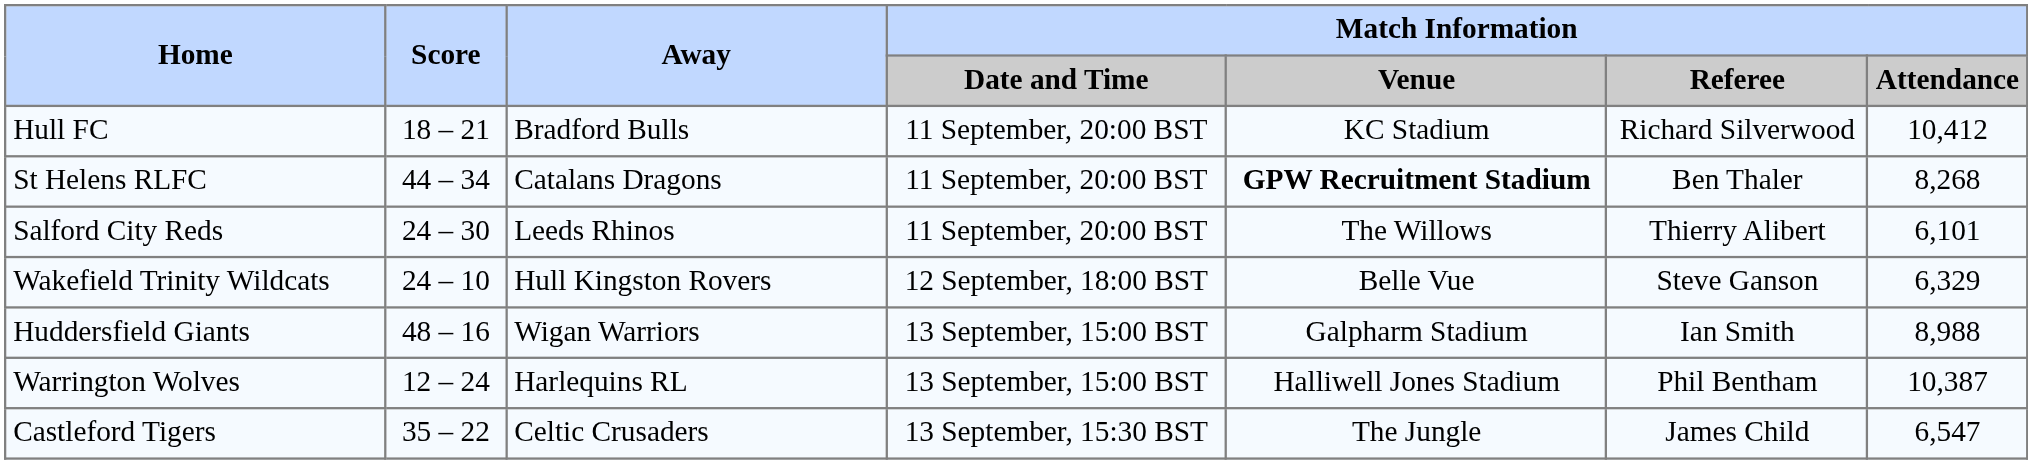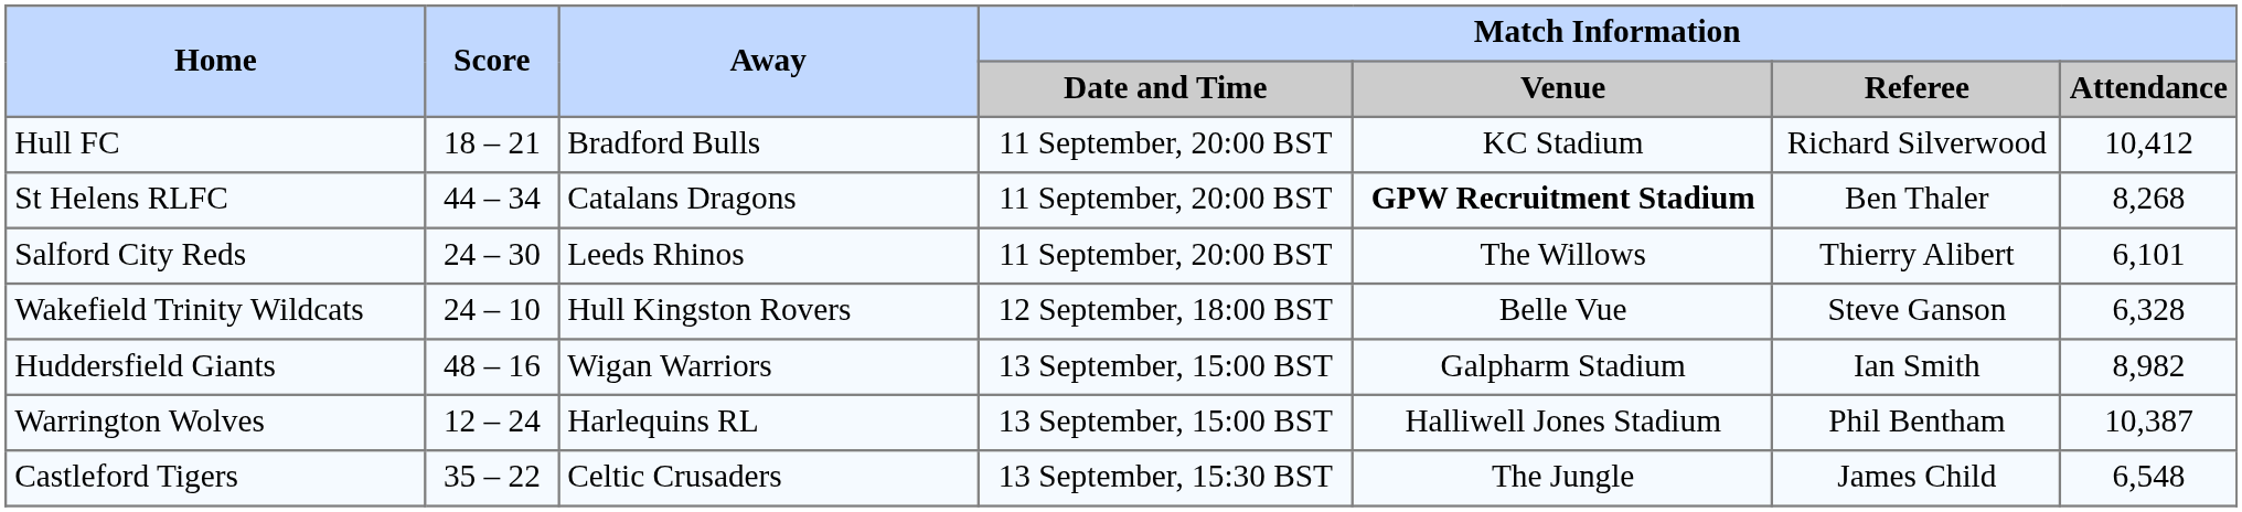Wakefield Trinity Wildcats | Match Information / Attendance: 6,329 -> 6,328
Huddersfield Giants | Match Information / Attendance: 8,988 -> 8,982
Castleford Tigers | Match Information / Attendance: 6,547 -> 6,548
